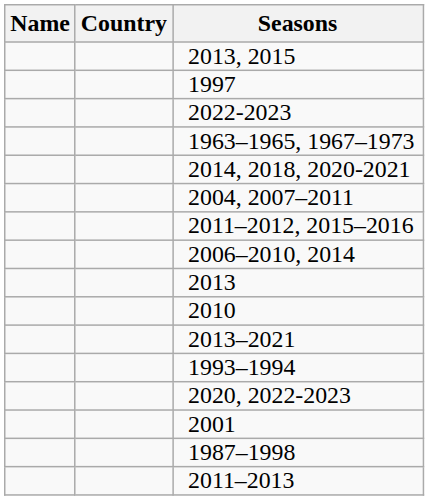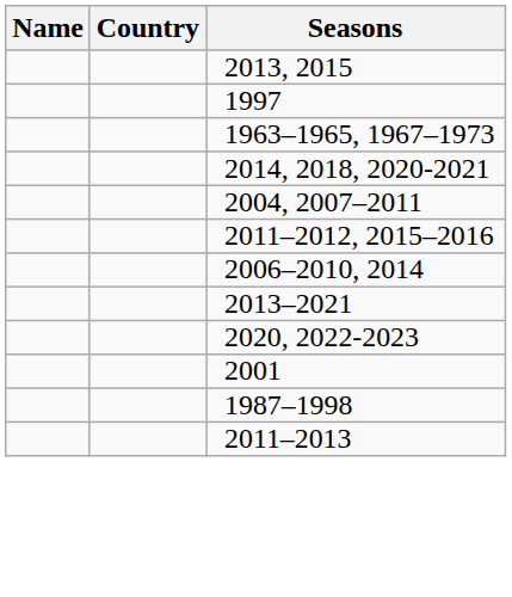- row: 2022-2023
- row: 2013
- row: 2010
- row: 1993–1994
